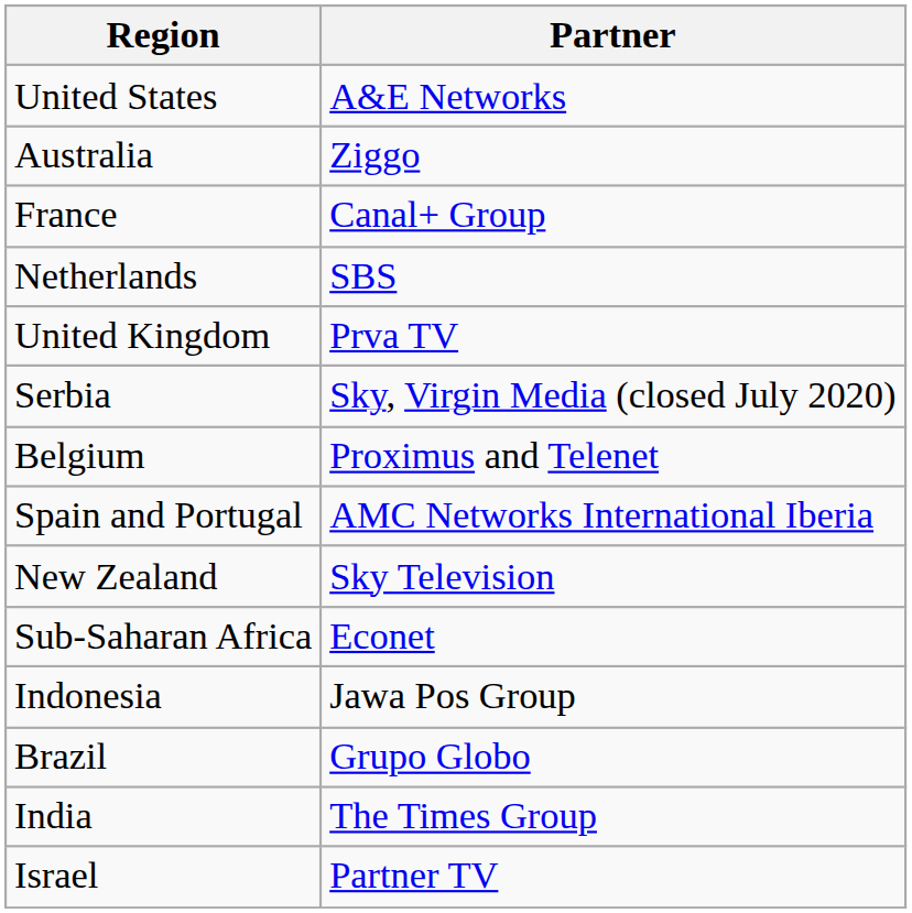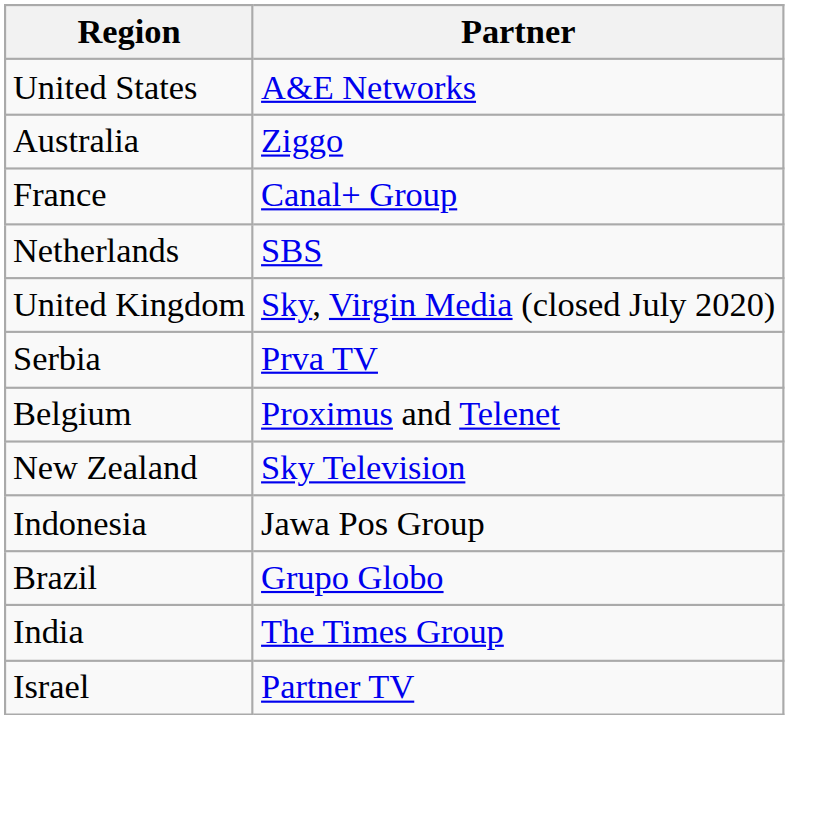United Kingdom | Partner: Prva TV -> Sky, Virgin Media (closed July 2020)
Serbia | Partner: Sky, Virgin Media (closed July 2020) -> Prva TV
- row: Spain and Portugal | AMC Networks International Iberia
- row: Sub-Saharan Africa | Econet
